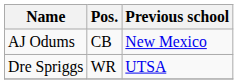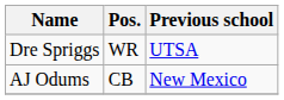rows swapped: Dre Spriggs <-> AJ Odums
